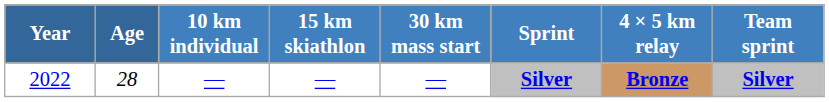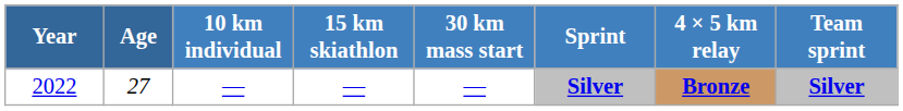2022 | Age: 28 -> 27
